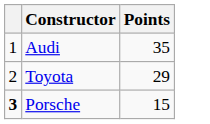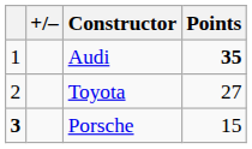+ column: +/–
Audi | Points: normal -> bold
Toyota | Points: 29 -> 27
